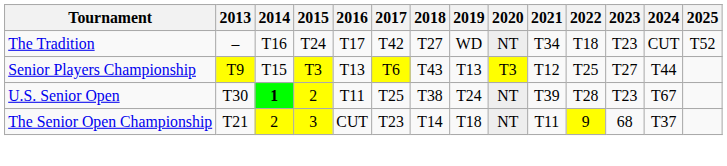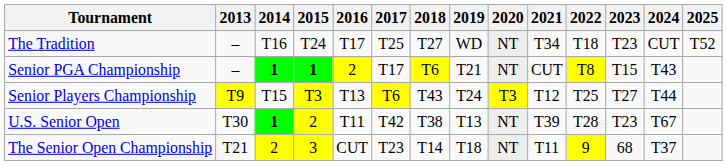The Tradition | 2017: T42 -> T25
+ row: Senior PGA Championship | – | 1 | 1 | 2 | T17 | T6 | T21 | NT | CUT | T8 | T15 | T43
Senior Players Championship | 2019: T13 -> T24
U.S. Senior Open | 2017: T25 -> T42
U.S. Senior Open | 2019: T24 -> T13
